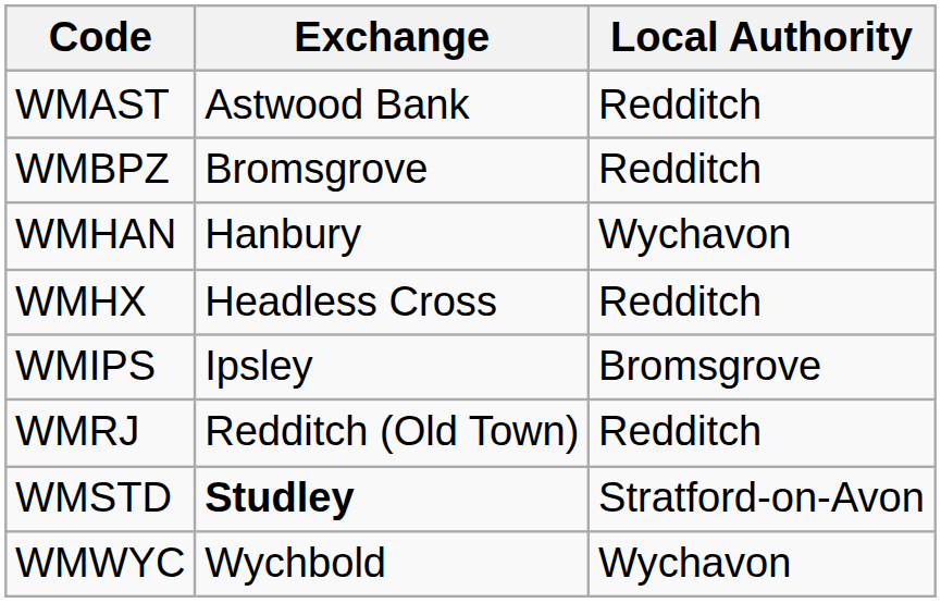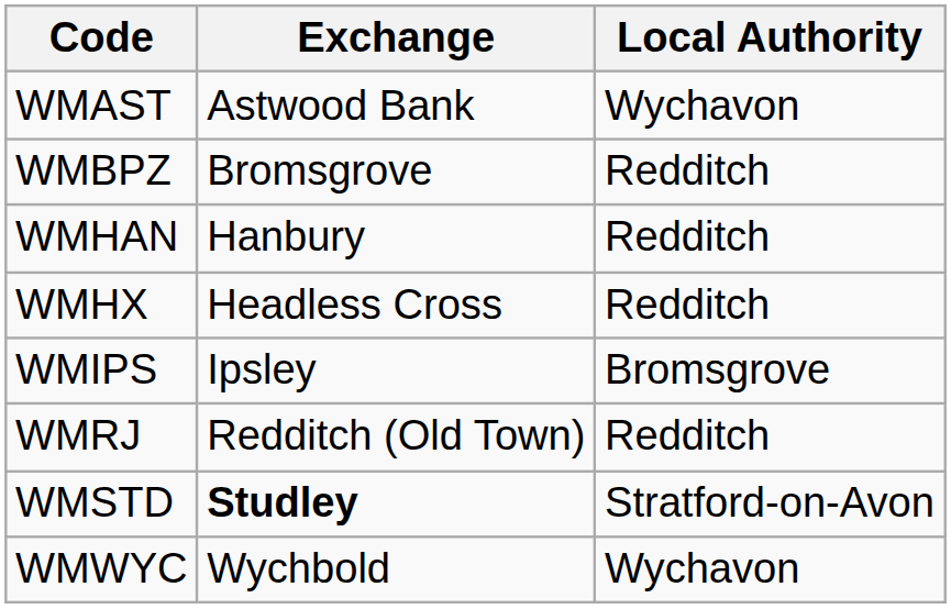WMAST | Local Authority: Redditch -> Wychavon
WMHAN | Local Authority: Wychavon -> Redditch
